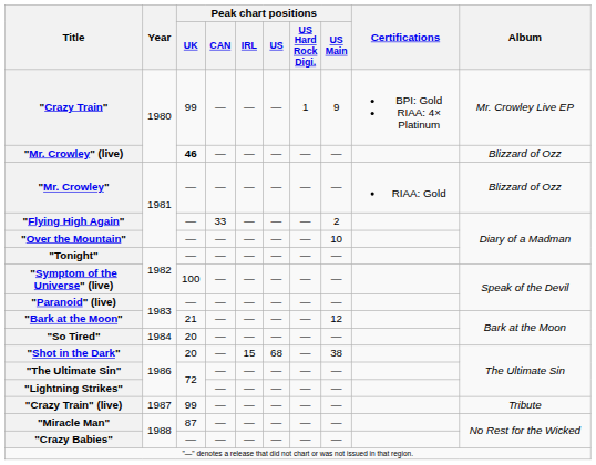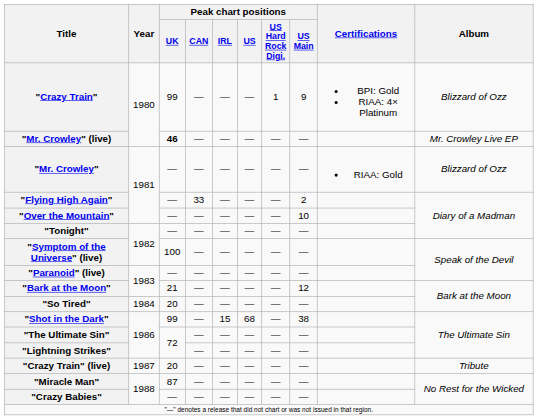"Crazy Train" | Album: Mr. Crowley Live EP -> Blizzard of Ozz
"Mr. Crowley" (live) | Album: Blizzard of Ozz -> Mr. Crowley Live EP
"Shot in the Dark" | Peak chart positions / UK: 20 -> 99
"Crazy Train" (live) | Peak chart positions / UK: 99 -> 20
